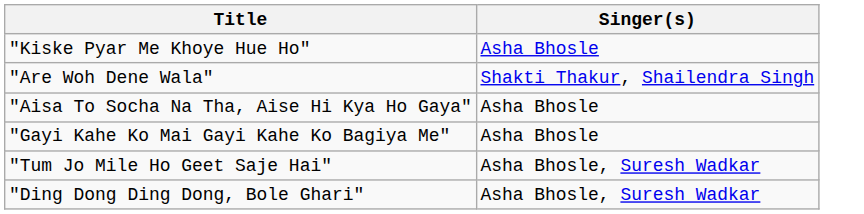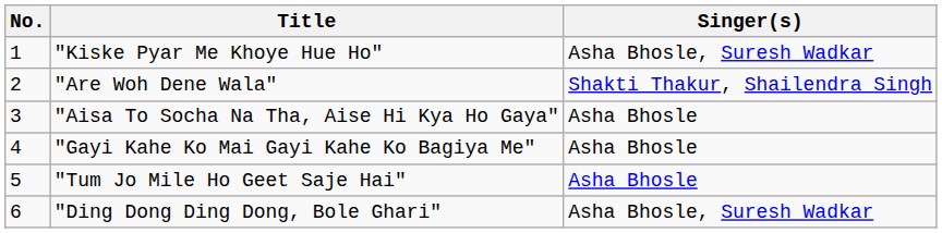+ column: No. | 1 | 2 | 3 | 4 | 5 | 6
"Kiske Pyar Me Khoye Hue Ho" | Singer(s): Asha Bhosle -> Asha Bhosle, Suresh Wadkar
"Tum Jo Mile Ho Geet Saje Hai" | Singer(s): Asha Bhosle, Suresh Wadkar -> Asha Bhosle
